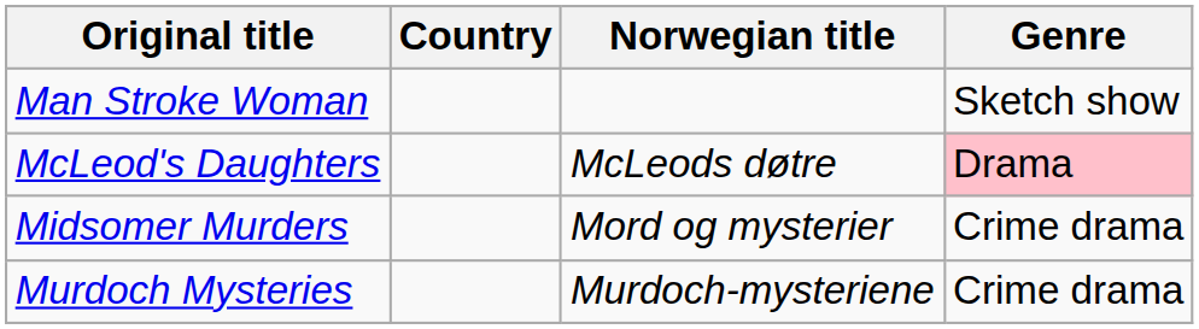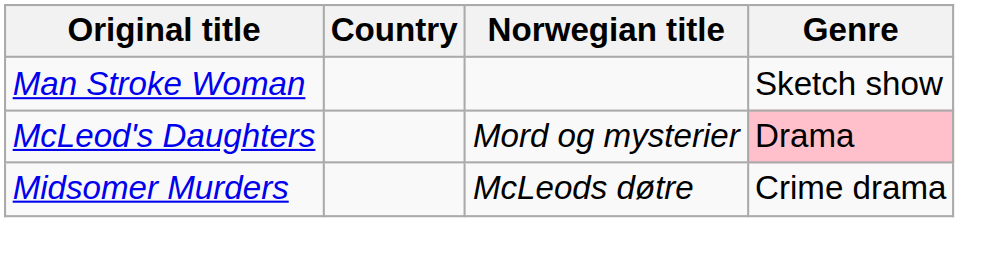McLeod's Daughters | Norwegian title: McLeods døtre -> Mord og mysterier
Midsomer Murders | Norwegian title: Mord og mysterier -> McLeods døtre
- row: Murdoch Mysteries | Murdoch-mysteriene | Crime drama
